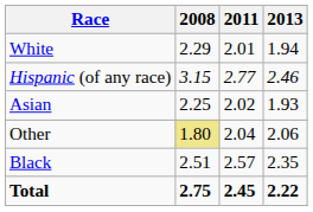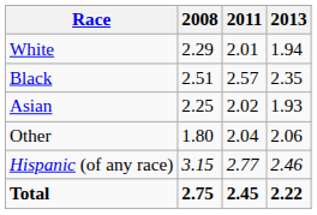rows swapped: Black <-> Hispanic (of any race)
Other | 2008: khaki background -> no background
